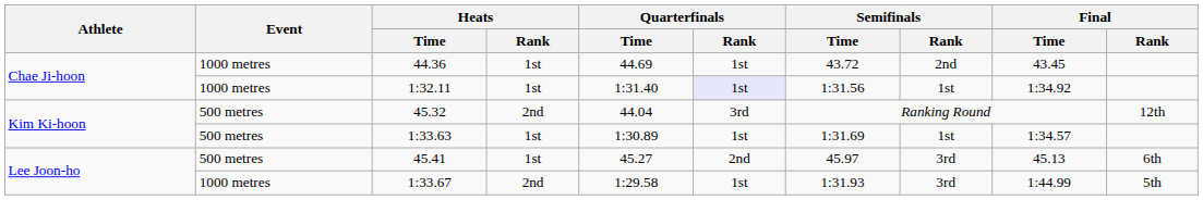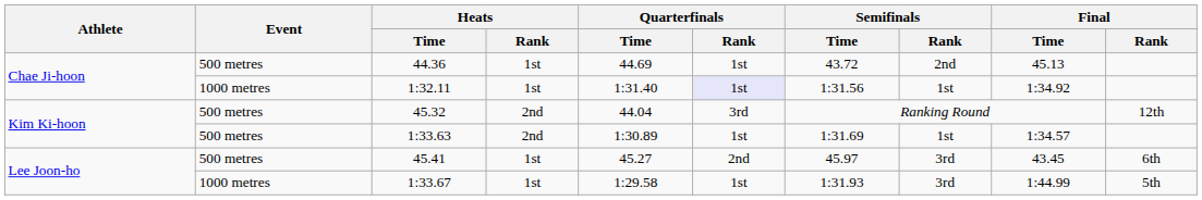44.36 | Event: 1000 metres -> 500 metres
44.36 | Final / Time: 43.45 -> 45.13
1:33.63 | Heats / Rank: 1st -> 2nd
45.41 | Final / Time: 45.13 -> 43.45
1:33.67 | Heats / Rank: 2nd -> 1st
